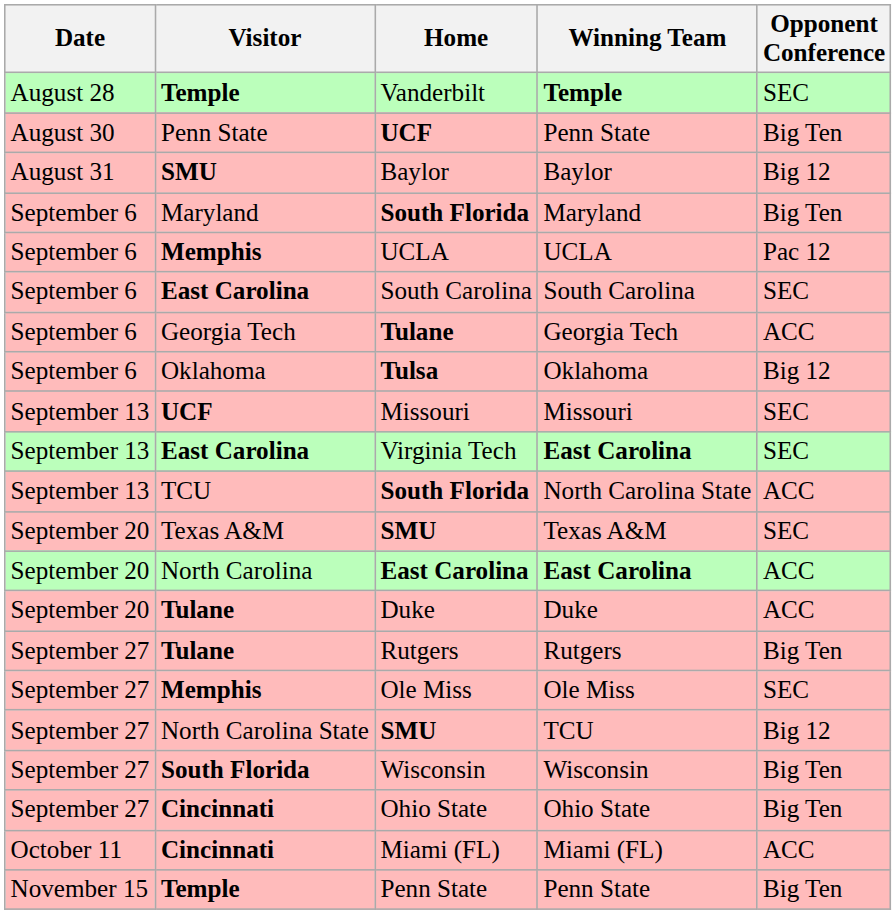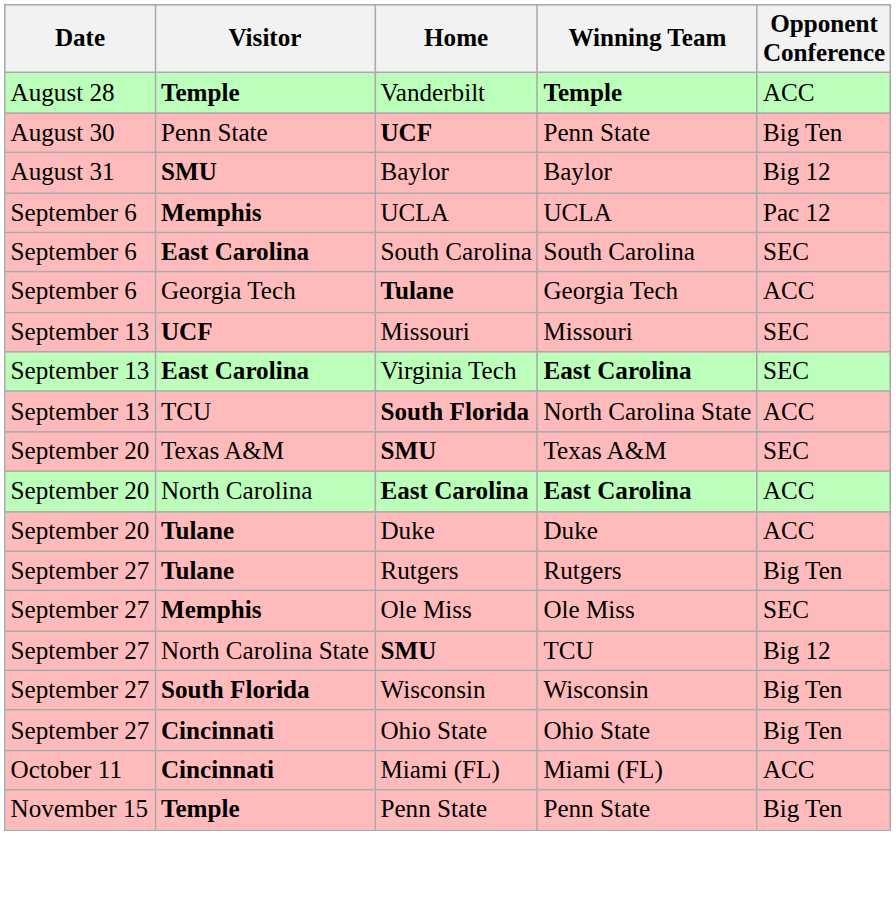Vanderbilt | Opponent Conference: SEC -> ACC
- row: September 6 | Maryland | South Florida | Maryland | Big Ten
- row: September 6 | Oklahoma | Tulsa | Oklahoma | Big 12
